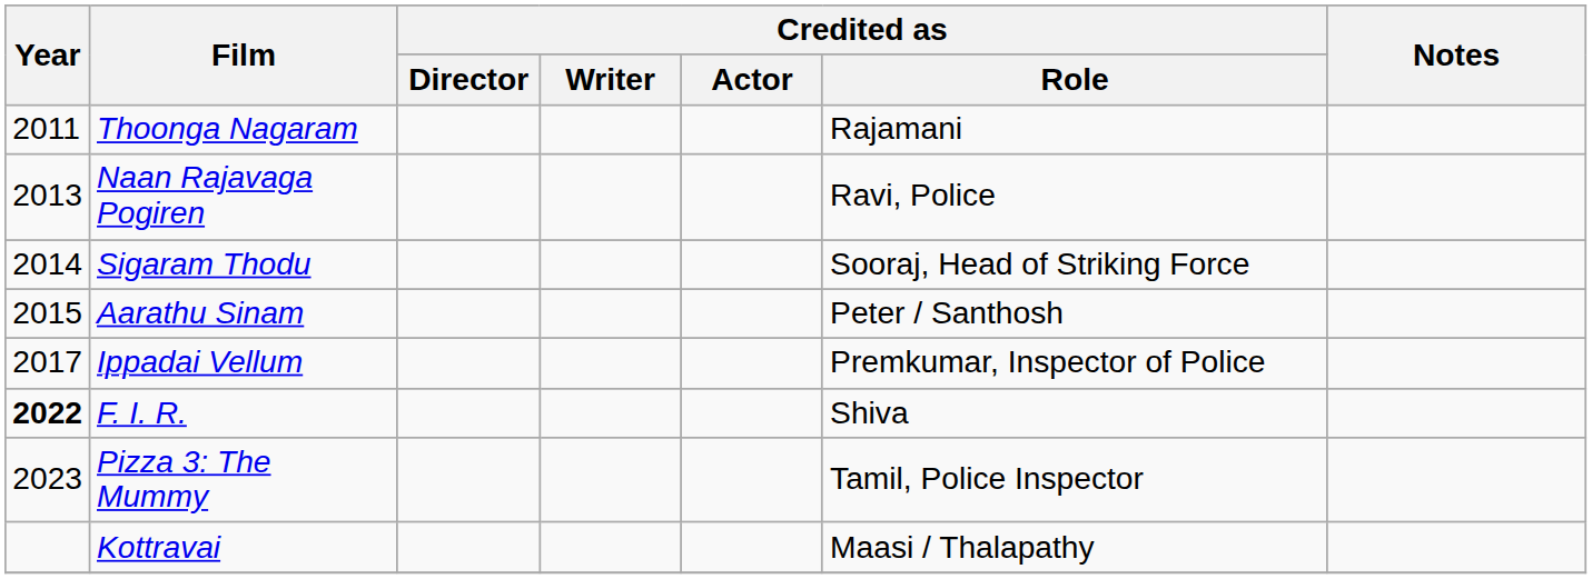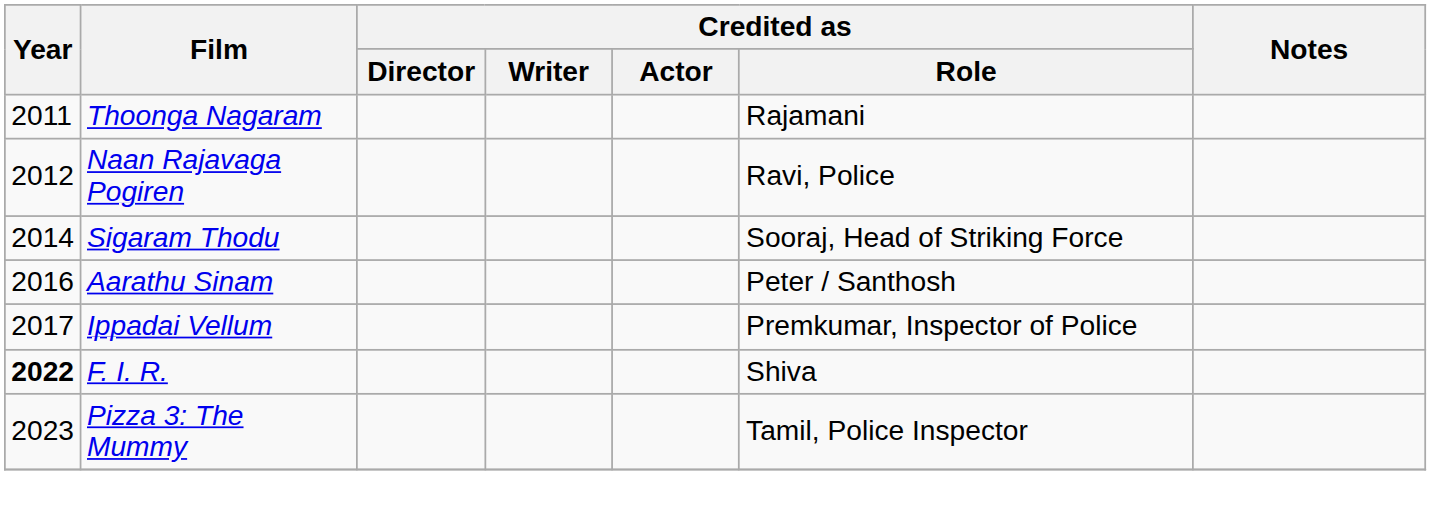Naan Rajavaga Pogiren | Year: 2013 -> 2012
Aarathu Sinam | Year: 2015 -> 2016
- row: Kottravai | Maasi / Thalapathy
